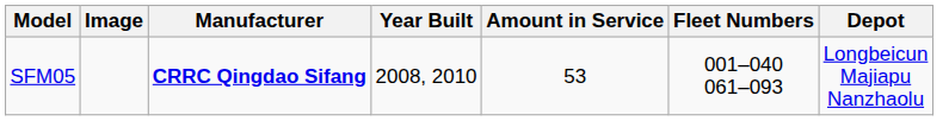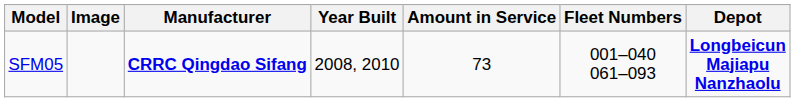SFM05 | Amount in Service: 53 -> 73
SFM05 | Depot: normal -> bold
